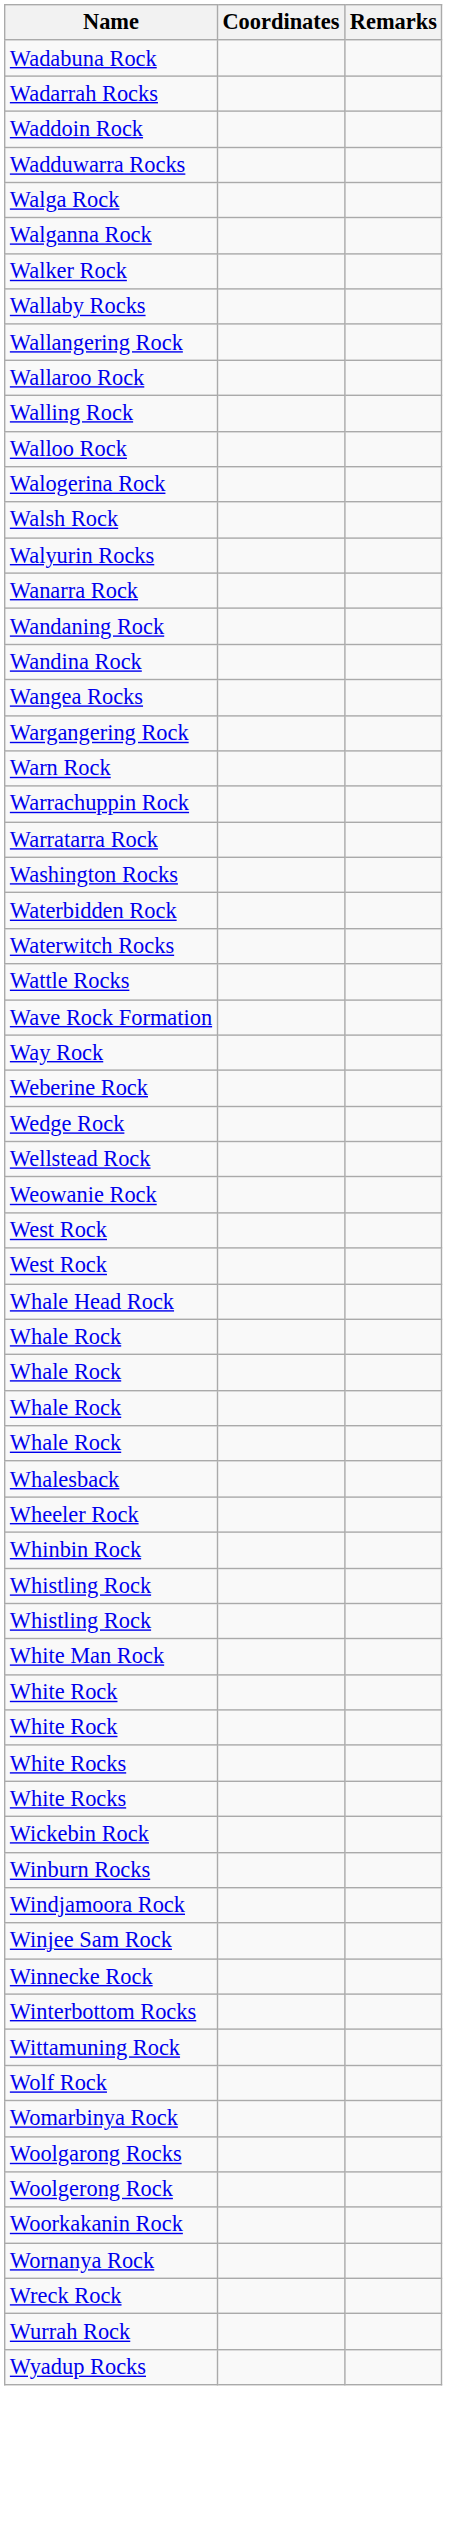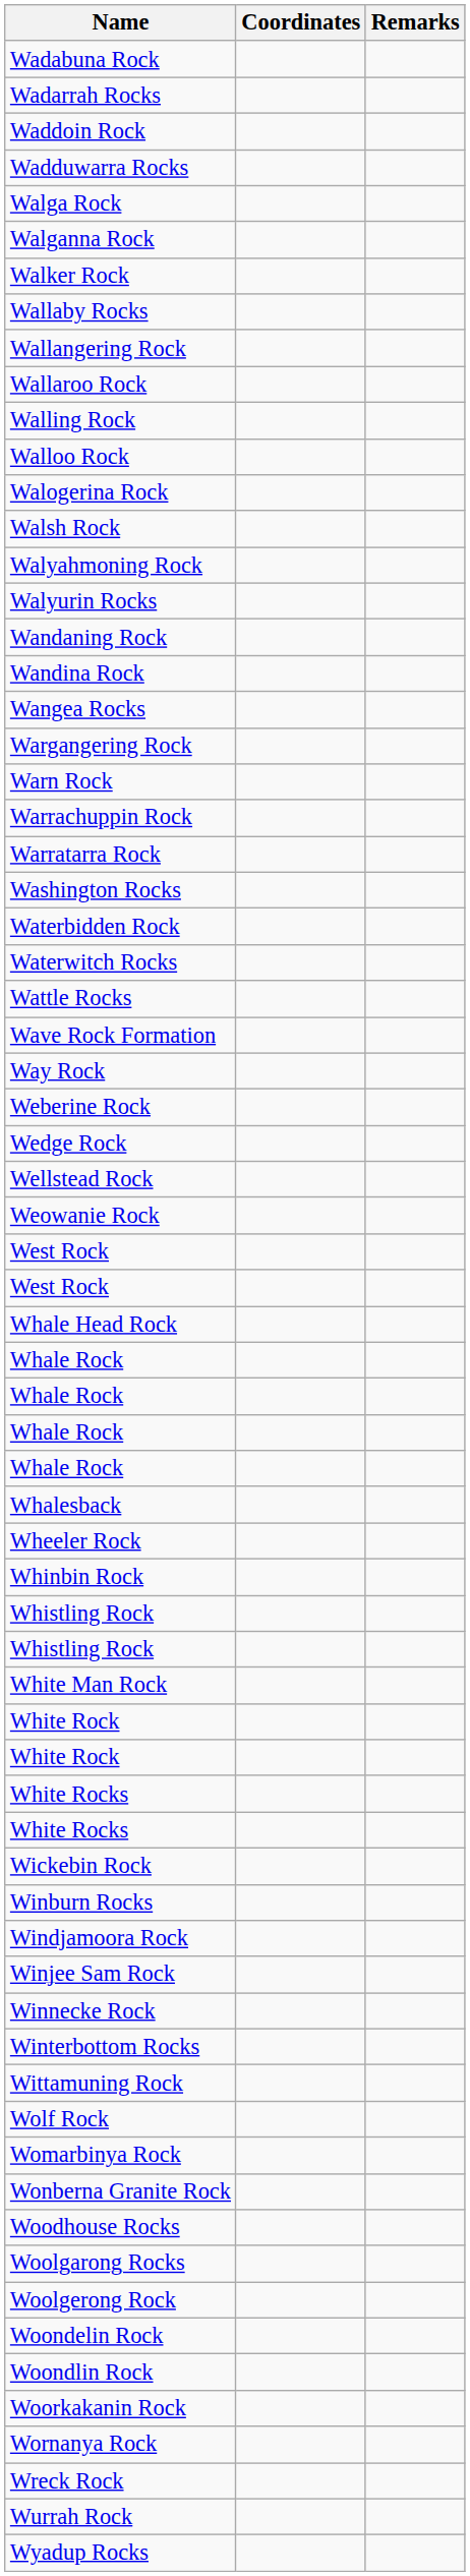+ row: Walyahmoning Rock
- row: Wanarra Rock
+ row: Wonberna Granite Rock
+ row: Woodhouse Rocks
+ row: Woondelin Rock
+ row: Woondlin Rock
